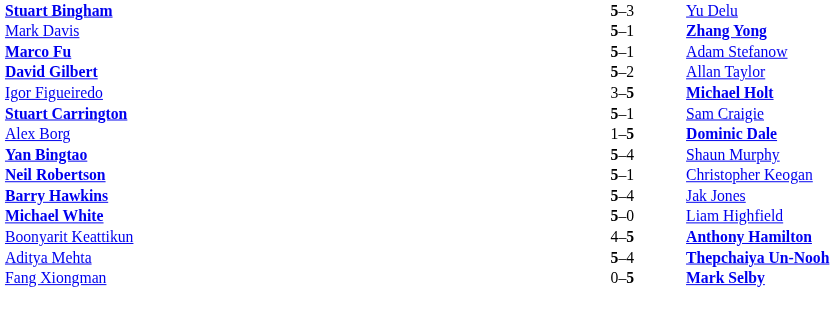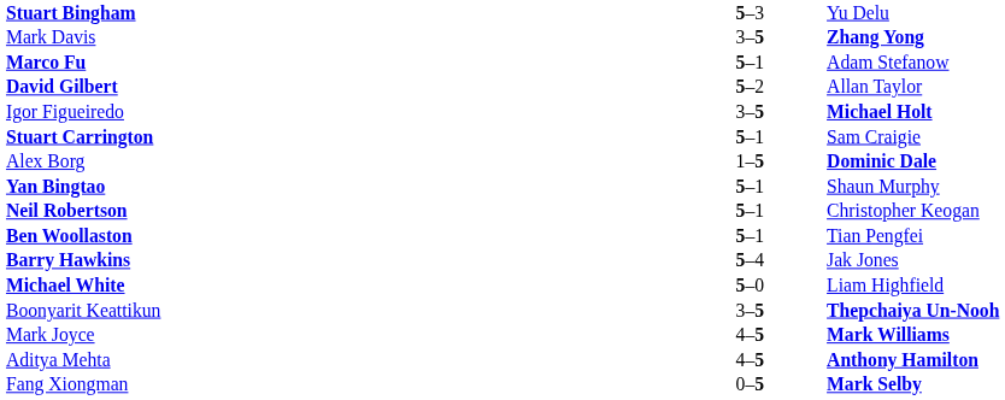Mark Davis | column 2: 5–1 -> 3–5
Yan Bingtao | column 2: 5–4 -> 5–1
+ row: Ben Woollaston | 5–1 | Tian Pengfei
Boonyarit Keattikun | column 2: 4–5 -> 3–5
Boonyarit Keattikun | column 3: Anthony Hamilton -> Thepchaiya Un-Nooh
+ row: Mark Joyce | 4–5 | Mark Williams
Aditya Mehta | column 2: 5–4 -> 4–5
Aditya Mehta | column 3: Thepchaiya Un-Nooh -> Anthony Hamilton
